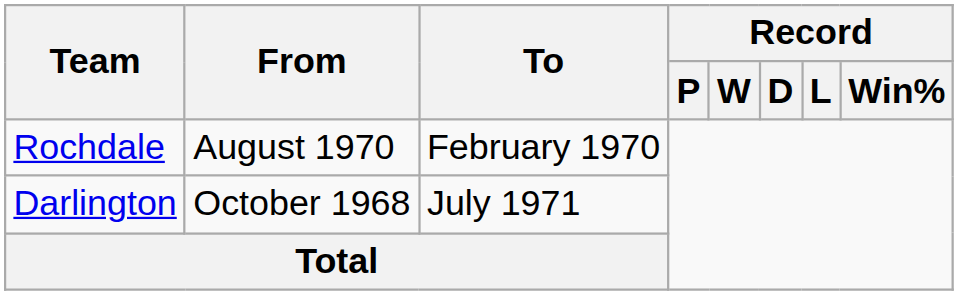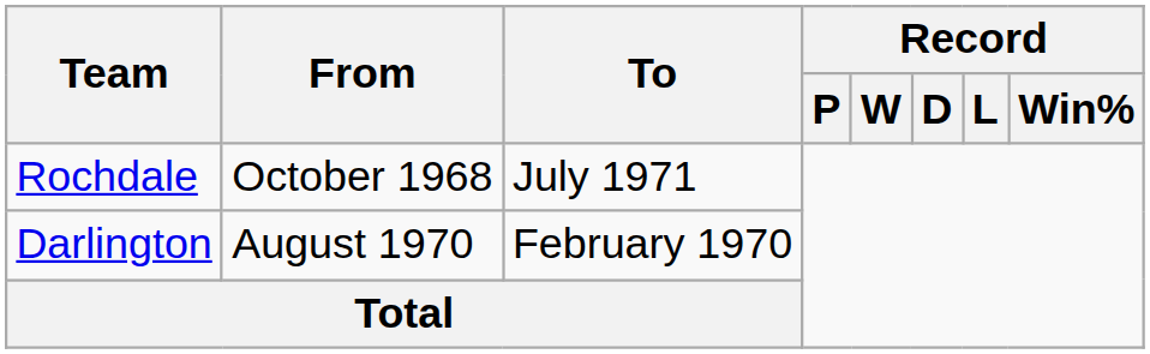Rochdale | From: August 1970 -> October 1968
Rochdale | To: February 1970 -> July 1971
Darlington | From: October 1968 -> August 1970
Darlington | To: July 1971 -> February 1970
